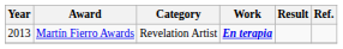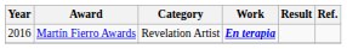Martín Fierro Awards | Year: 2013 -> 2016
